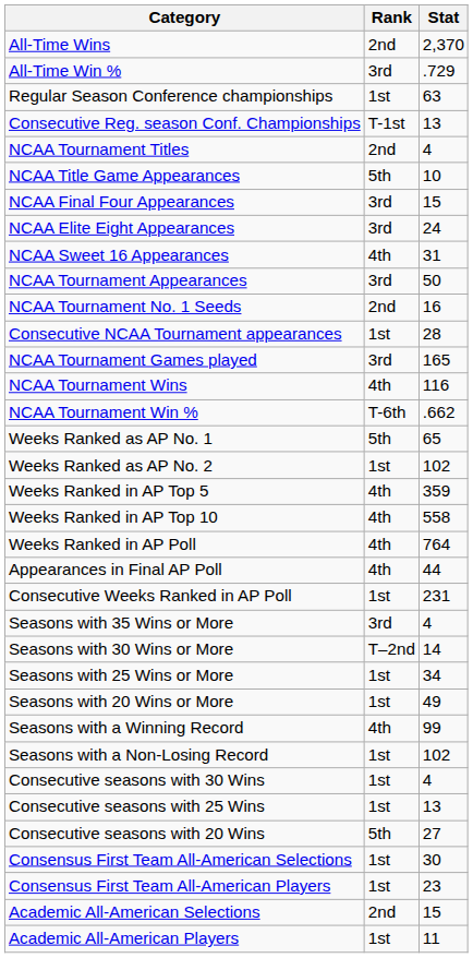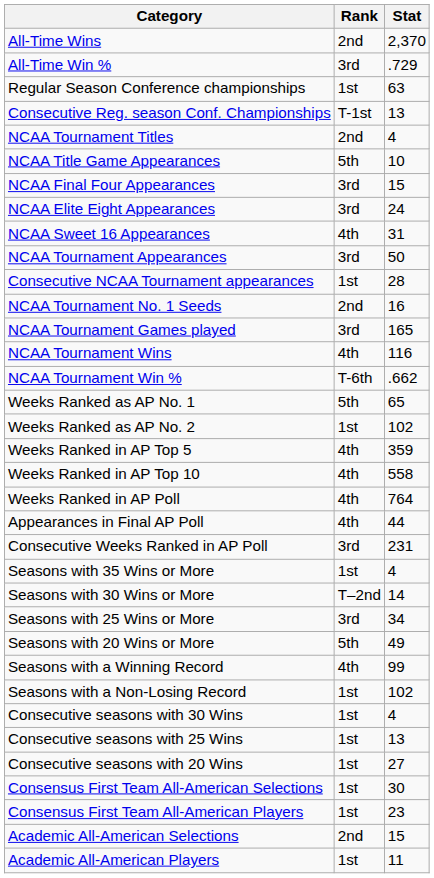rows swapped: Consecutive NCAA Tournament appearances <-> NCAA Tournament No. 1 Seeds
Consecutive Weeks Ranked in AP Poll | Rank: 1st -> 3rd
Seasons with 35 Wins or More | Rank: 3rd -> 1st
Seasons with 25 Wins or More | Rank: 1st -> 3rd
Seasons with 20 Wins or More | Rank: 1st -> 5th
Consecutive seasons with 20 Wins | Rank: 5th -> 1st
